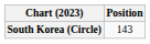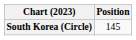South Korea (Circle) | Position: 143 -> 145
